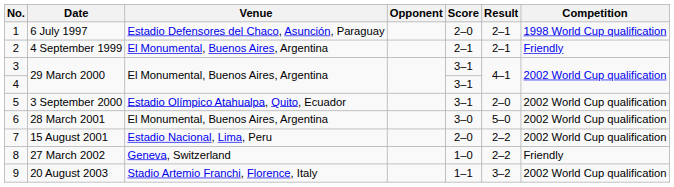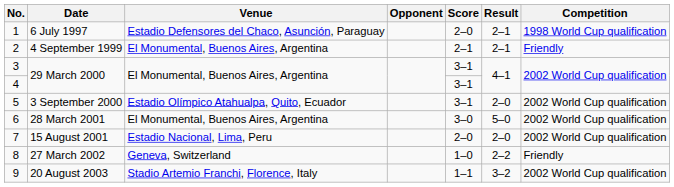7 | Result: 2–2 -> 2–0
